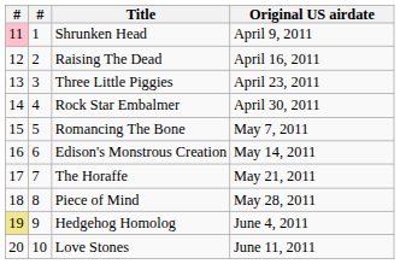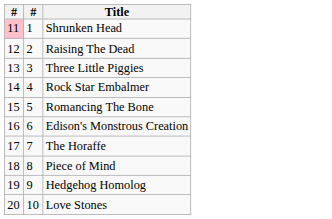- column: Original US airdate | April 9, 2011 | April 16, 2011 | April 23, 2011 | April 30, 2011 | May 7, 2011 | May 14, 2011 | May 21, 2011 | May 28, 2011 | June 4, 2011 | June 11, 2011
Hedgehog Homolog | column 1: khaki background -> no background
